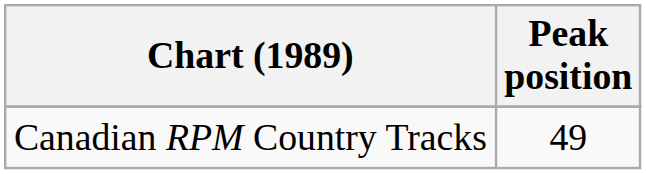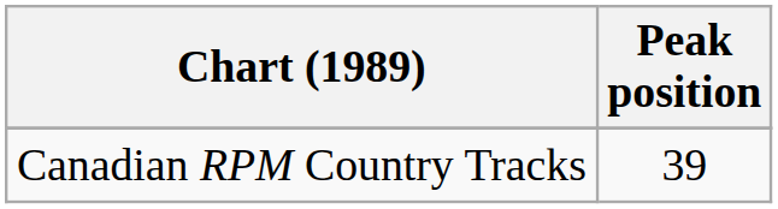Canadian RPM Country Tracks | Peak position: 49 -> 39
